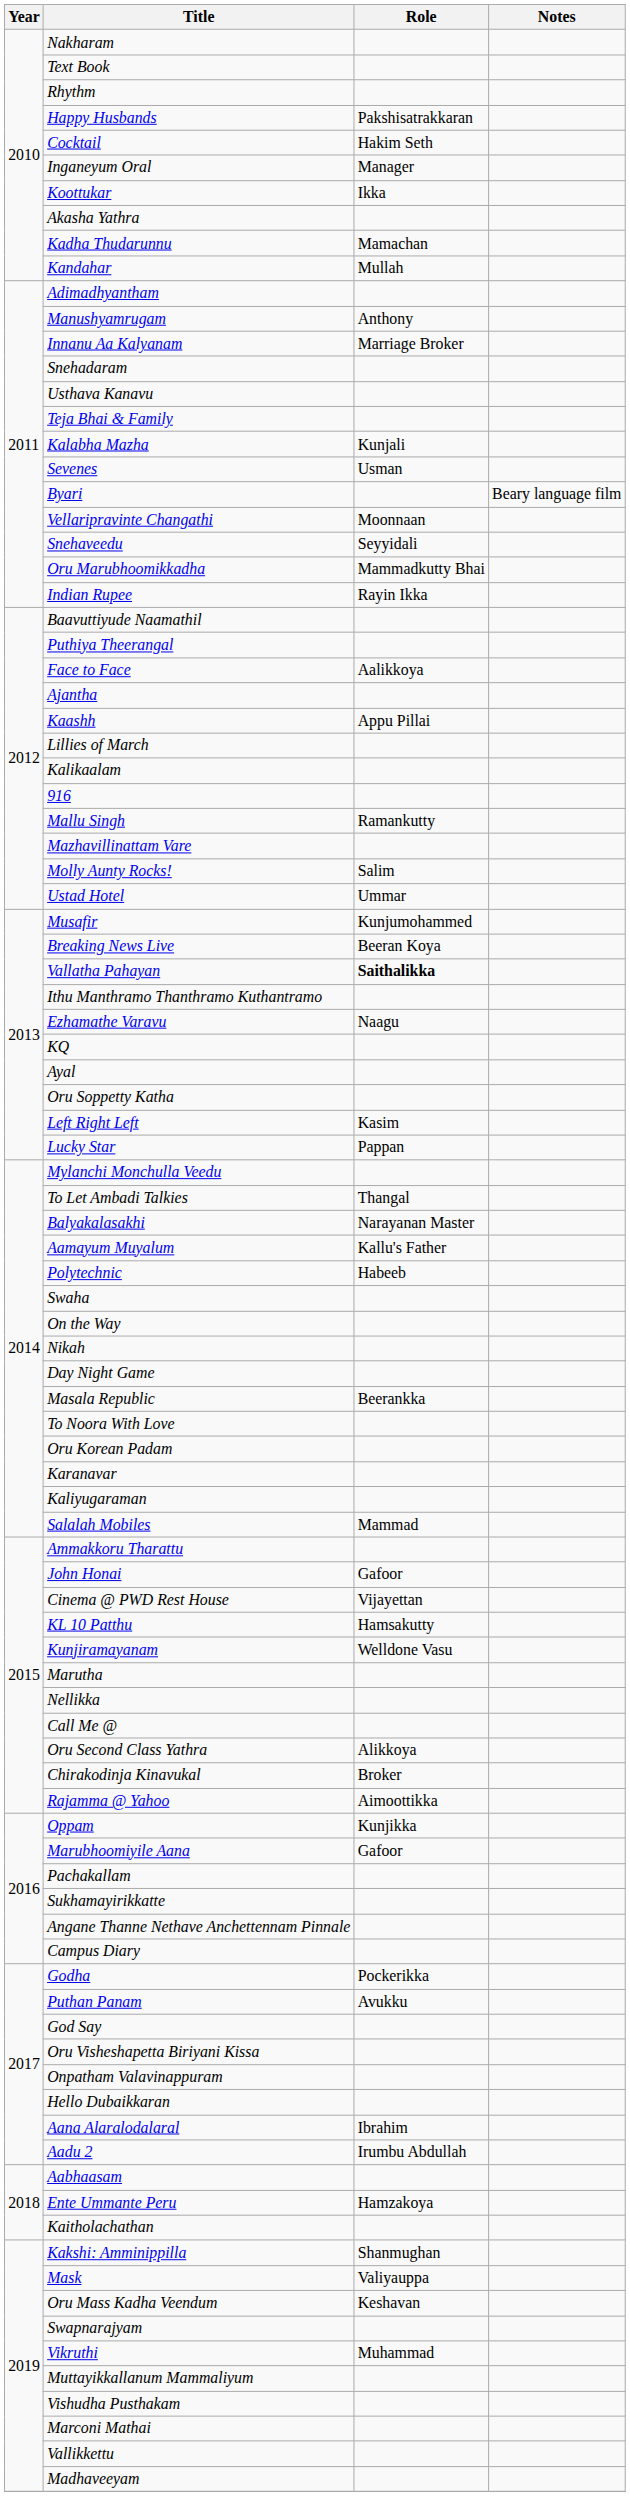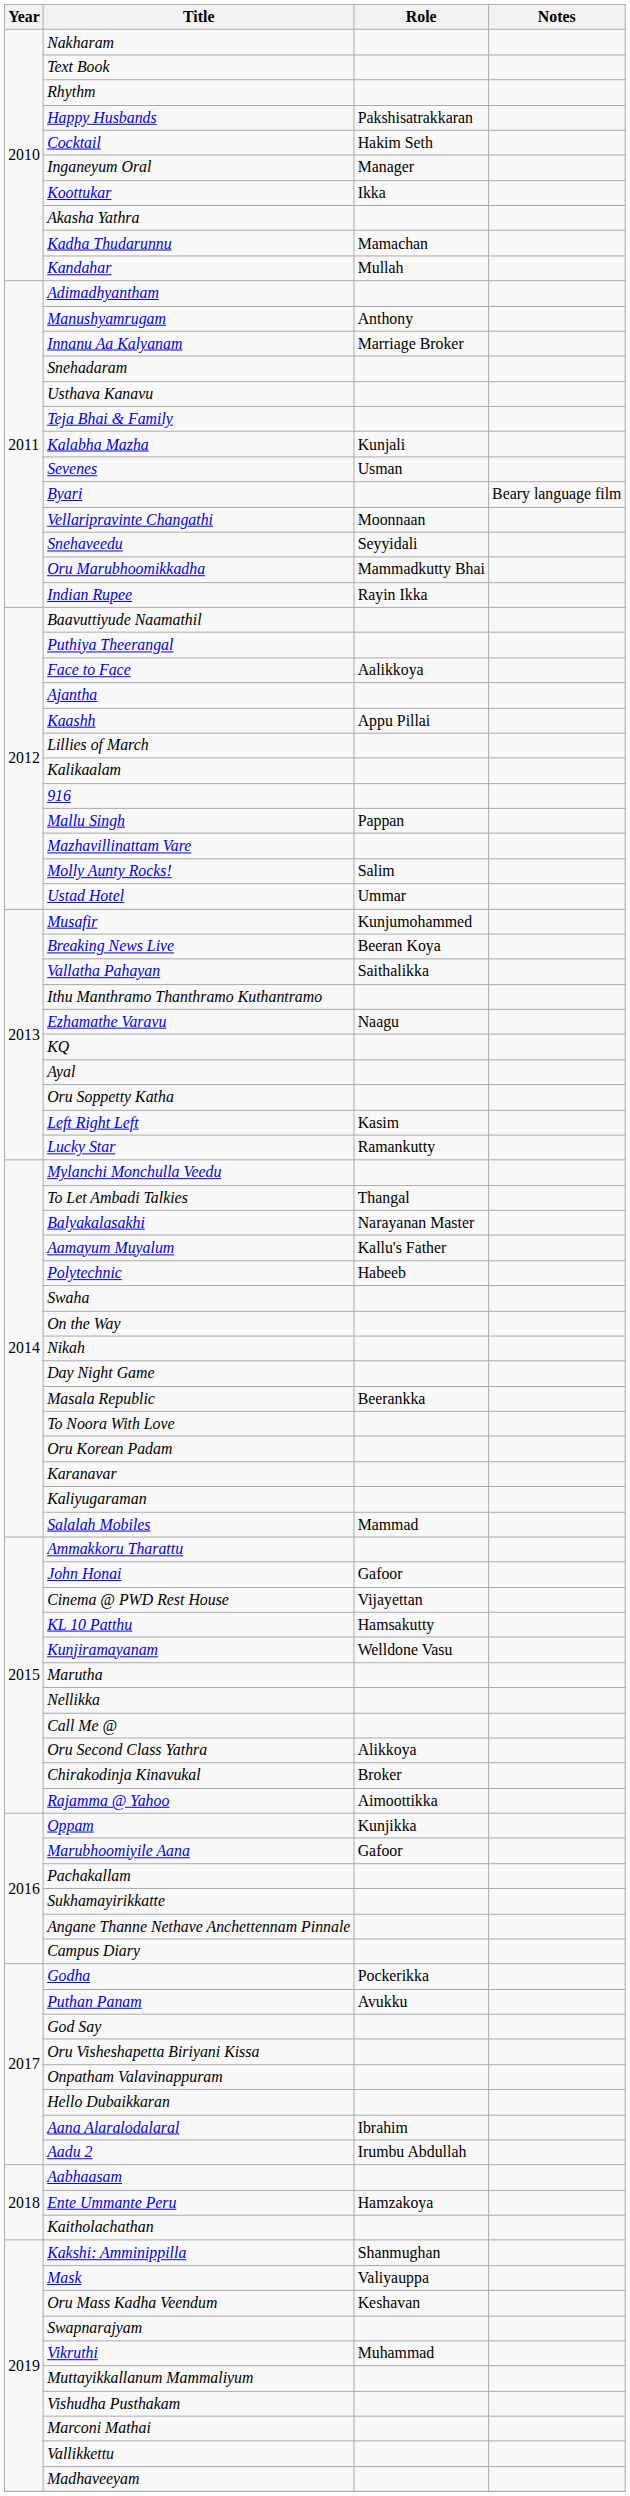Mallu Singh | Role: Ramankutty -> Pappan
Vallatha Pahayan | Role: bold -> normal
Lucky Star | Role: Pappan -> Ramankutty
